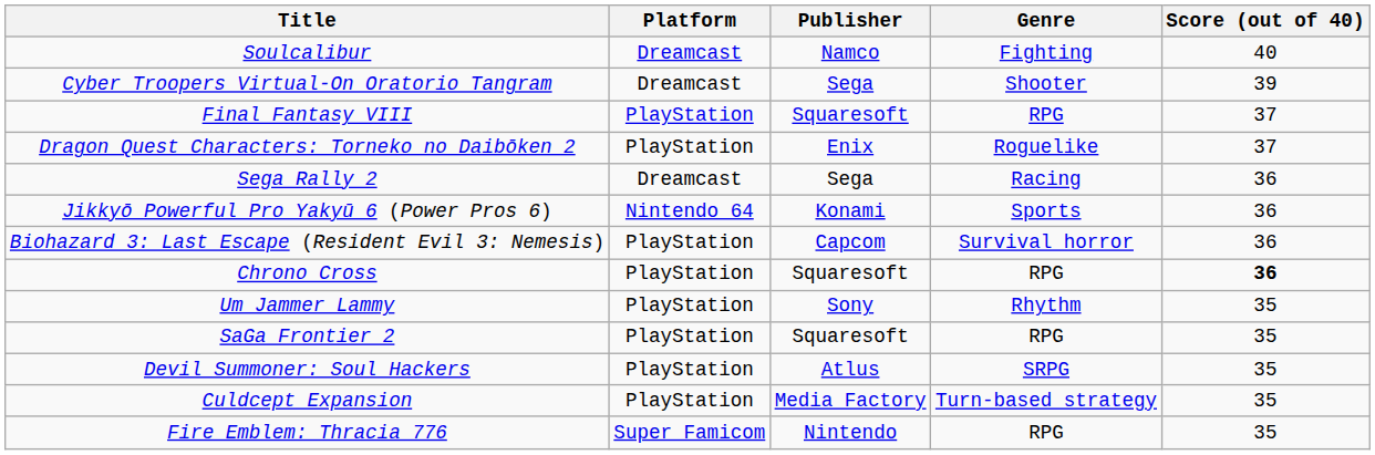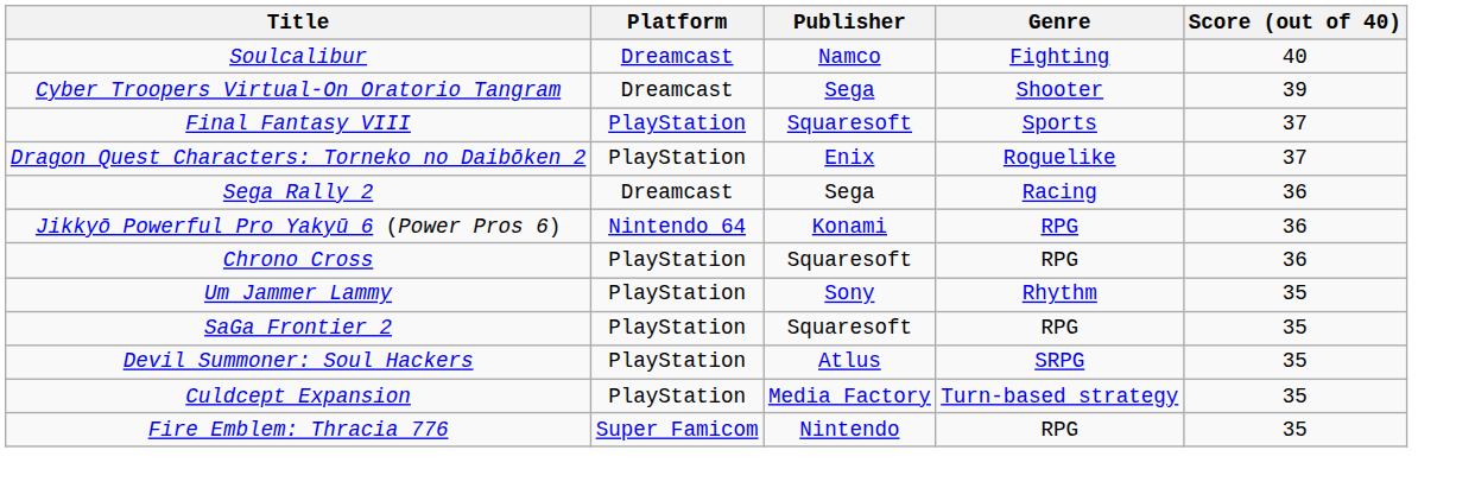Final Fantasy VIII | Genre: RPG -> Sports
Jikkyō Powerful Pro Yakyū 6 (Power Pros 6) | Genre: Sports -> RPG
- row: Biohazard 3: Last Escape (Resident Evil 3: Nemesis) | PlayStation | Capcom | Survival horror | 36
Chrono Cross | Score (out of 40): bold -> normal
